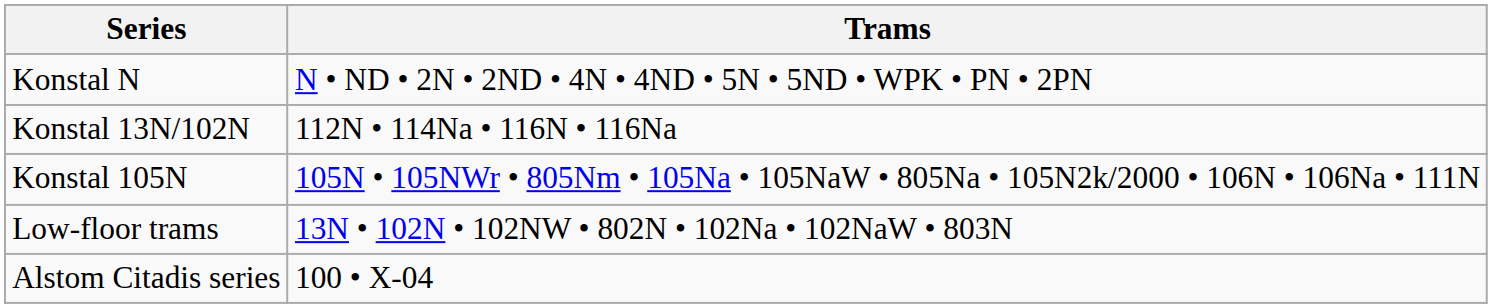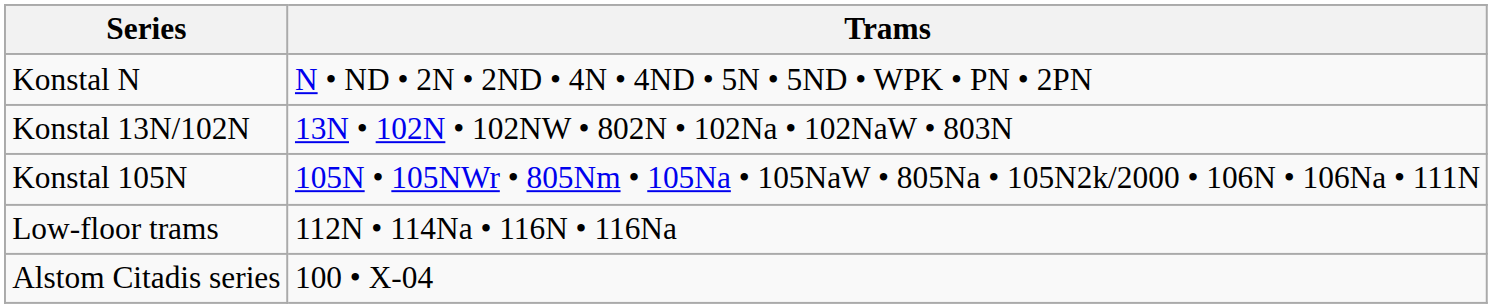Konstal 13N/102N | Trams: 112N • 114Na • 116N • 116Na -> 13N • 102N • 102NW • 802N • 102Na • 102NaW • 803N
Low-floor trams | Trams: 13N • 102N • 102NW • 802N • 102Na • 102NaW • 803N -> 112N • 114Na • 116N • 116Na
